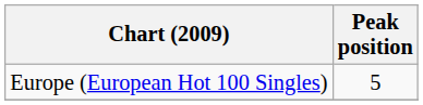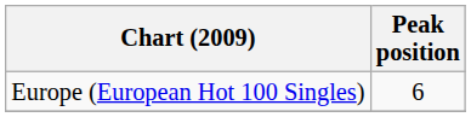Europe (European Hot 100 Singles) | Peak position: 5 -> 6
